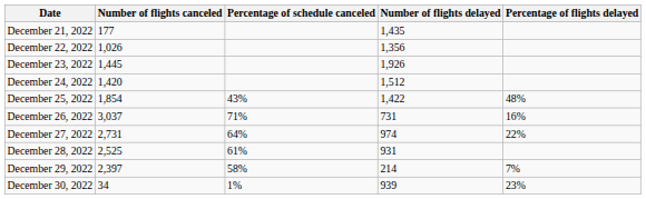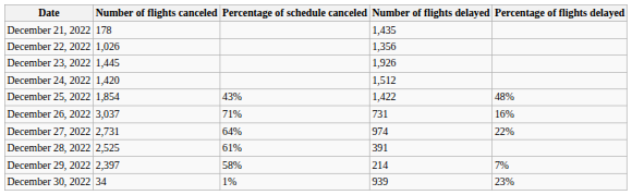December 21, 2022 | Number of flights canceled: 177 -> 178
December 28, 2022 | Number of flights delayed: 931 -> 391
